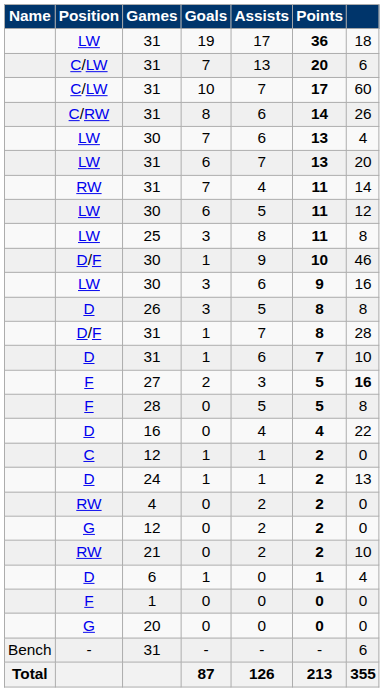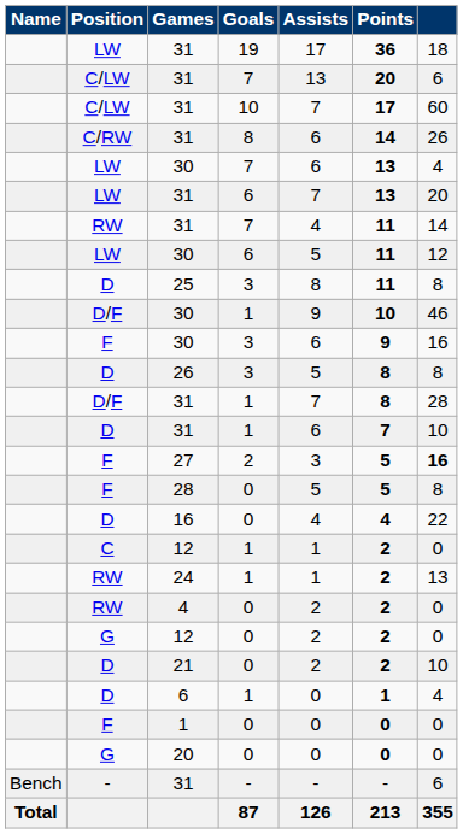25 | Position: LW -> D
30 / 3 | Position: LW -> F
24 | Position: D -> RW
21 | Position: RW -> D
